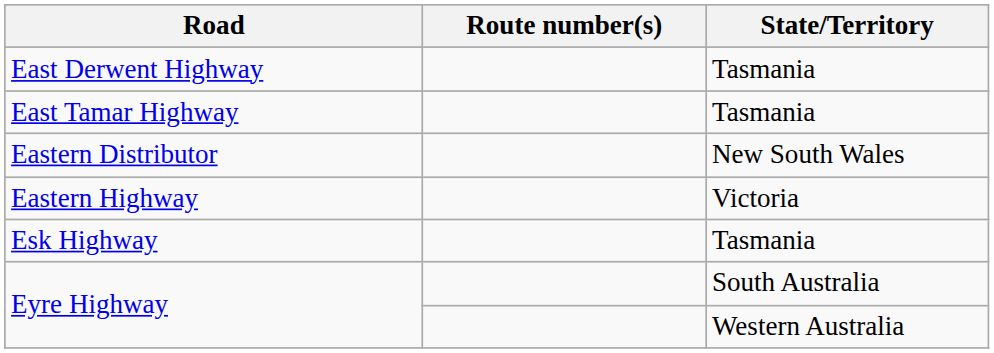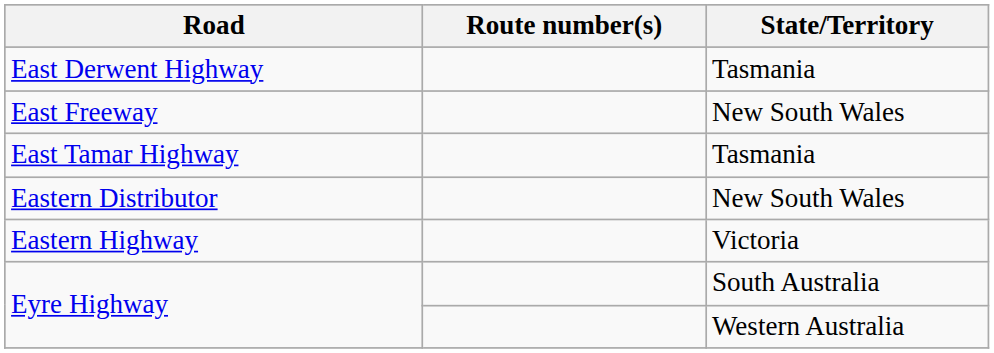+ row: East Freeway | New South Wales
- row: Esk Highway | Tasmania
